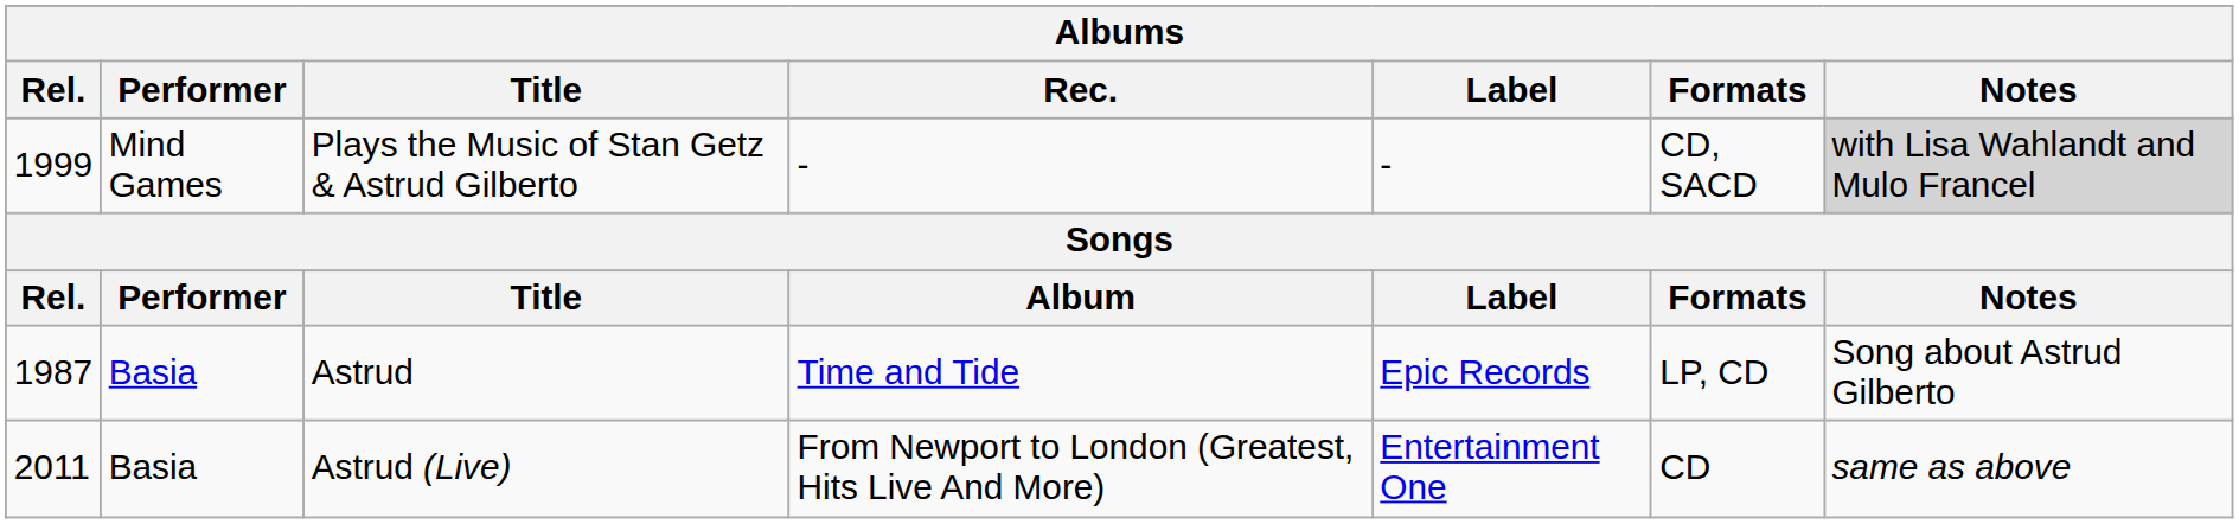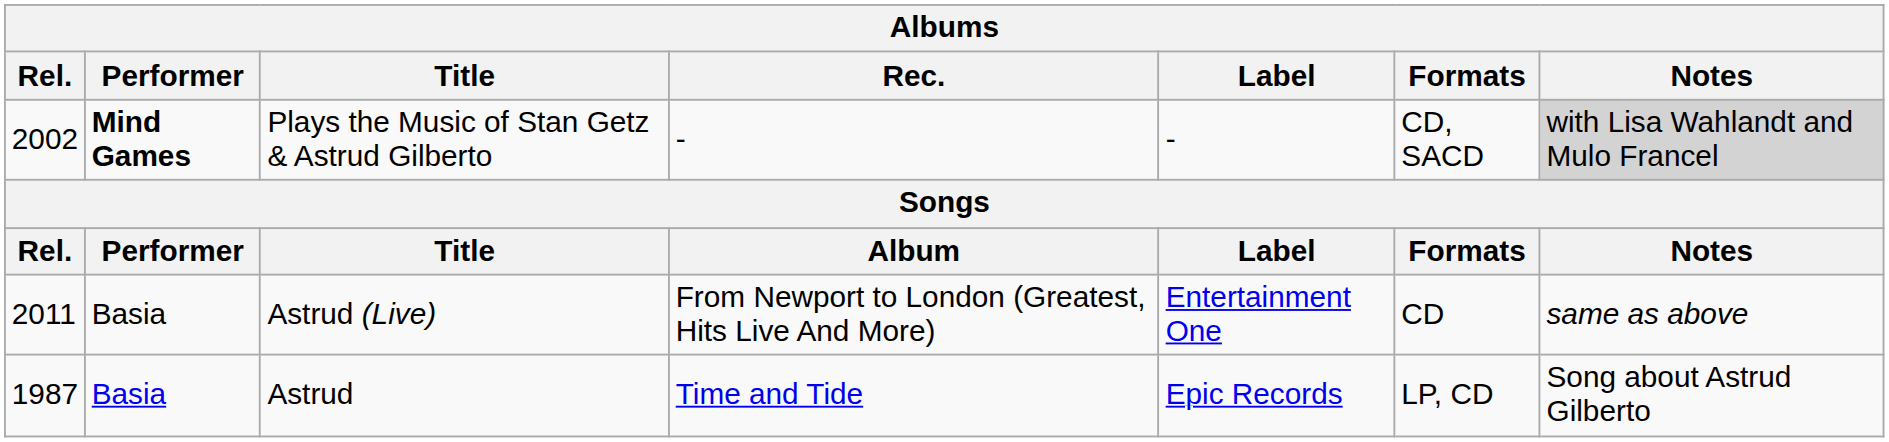Plays the Music of Stan Getz & Astrud Gilberto | Rel.: 1999 -> 2002
Plays the Music of Stan Getz & Astrud Gilberto | Performer: normal -> bold
rows swapped: Astrud <-> Astrud (Live)
